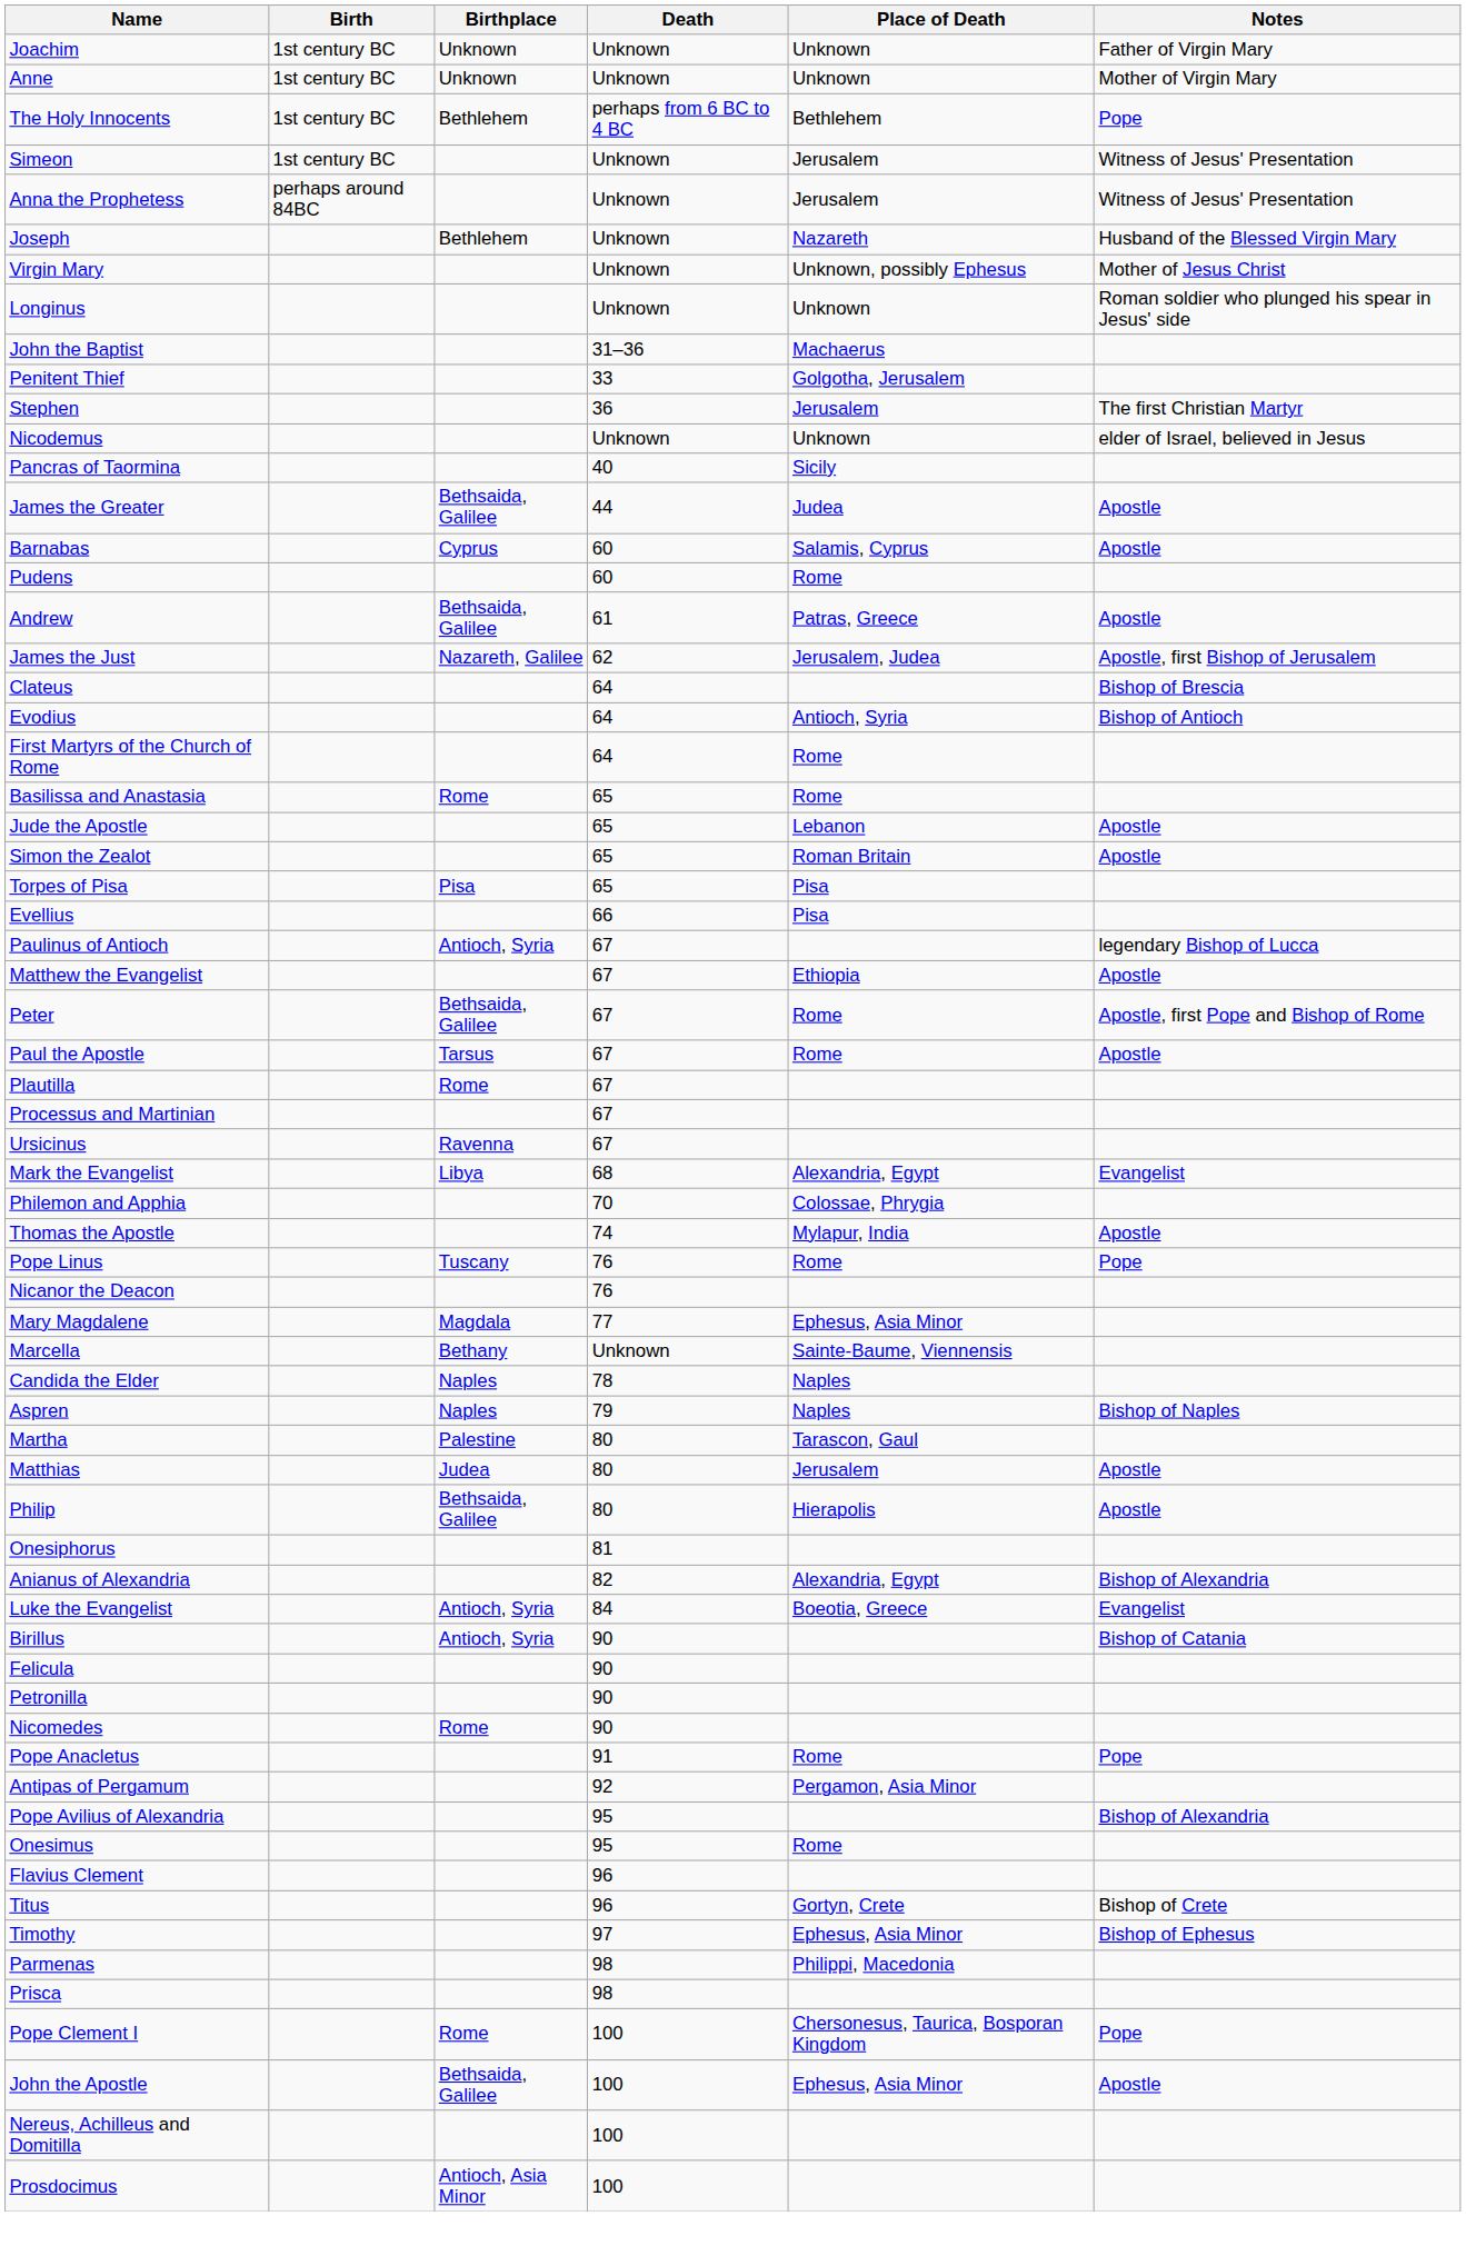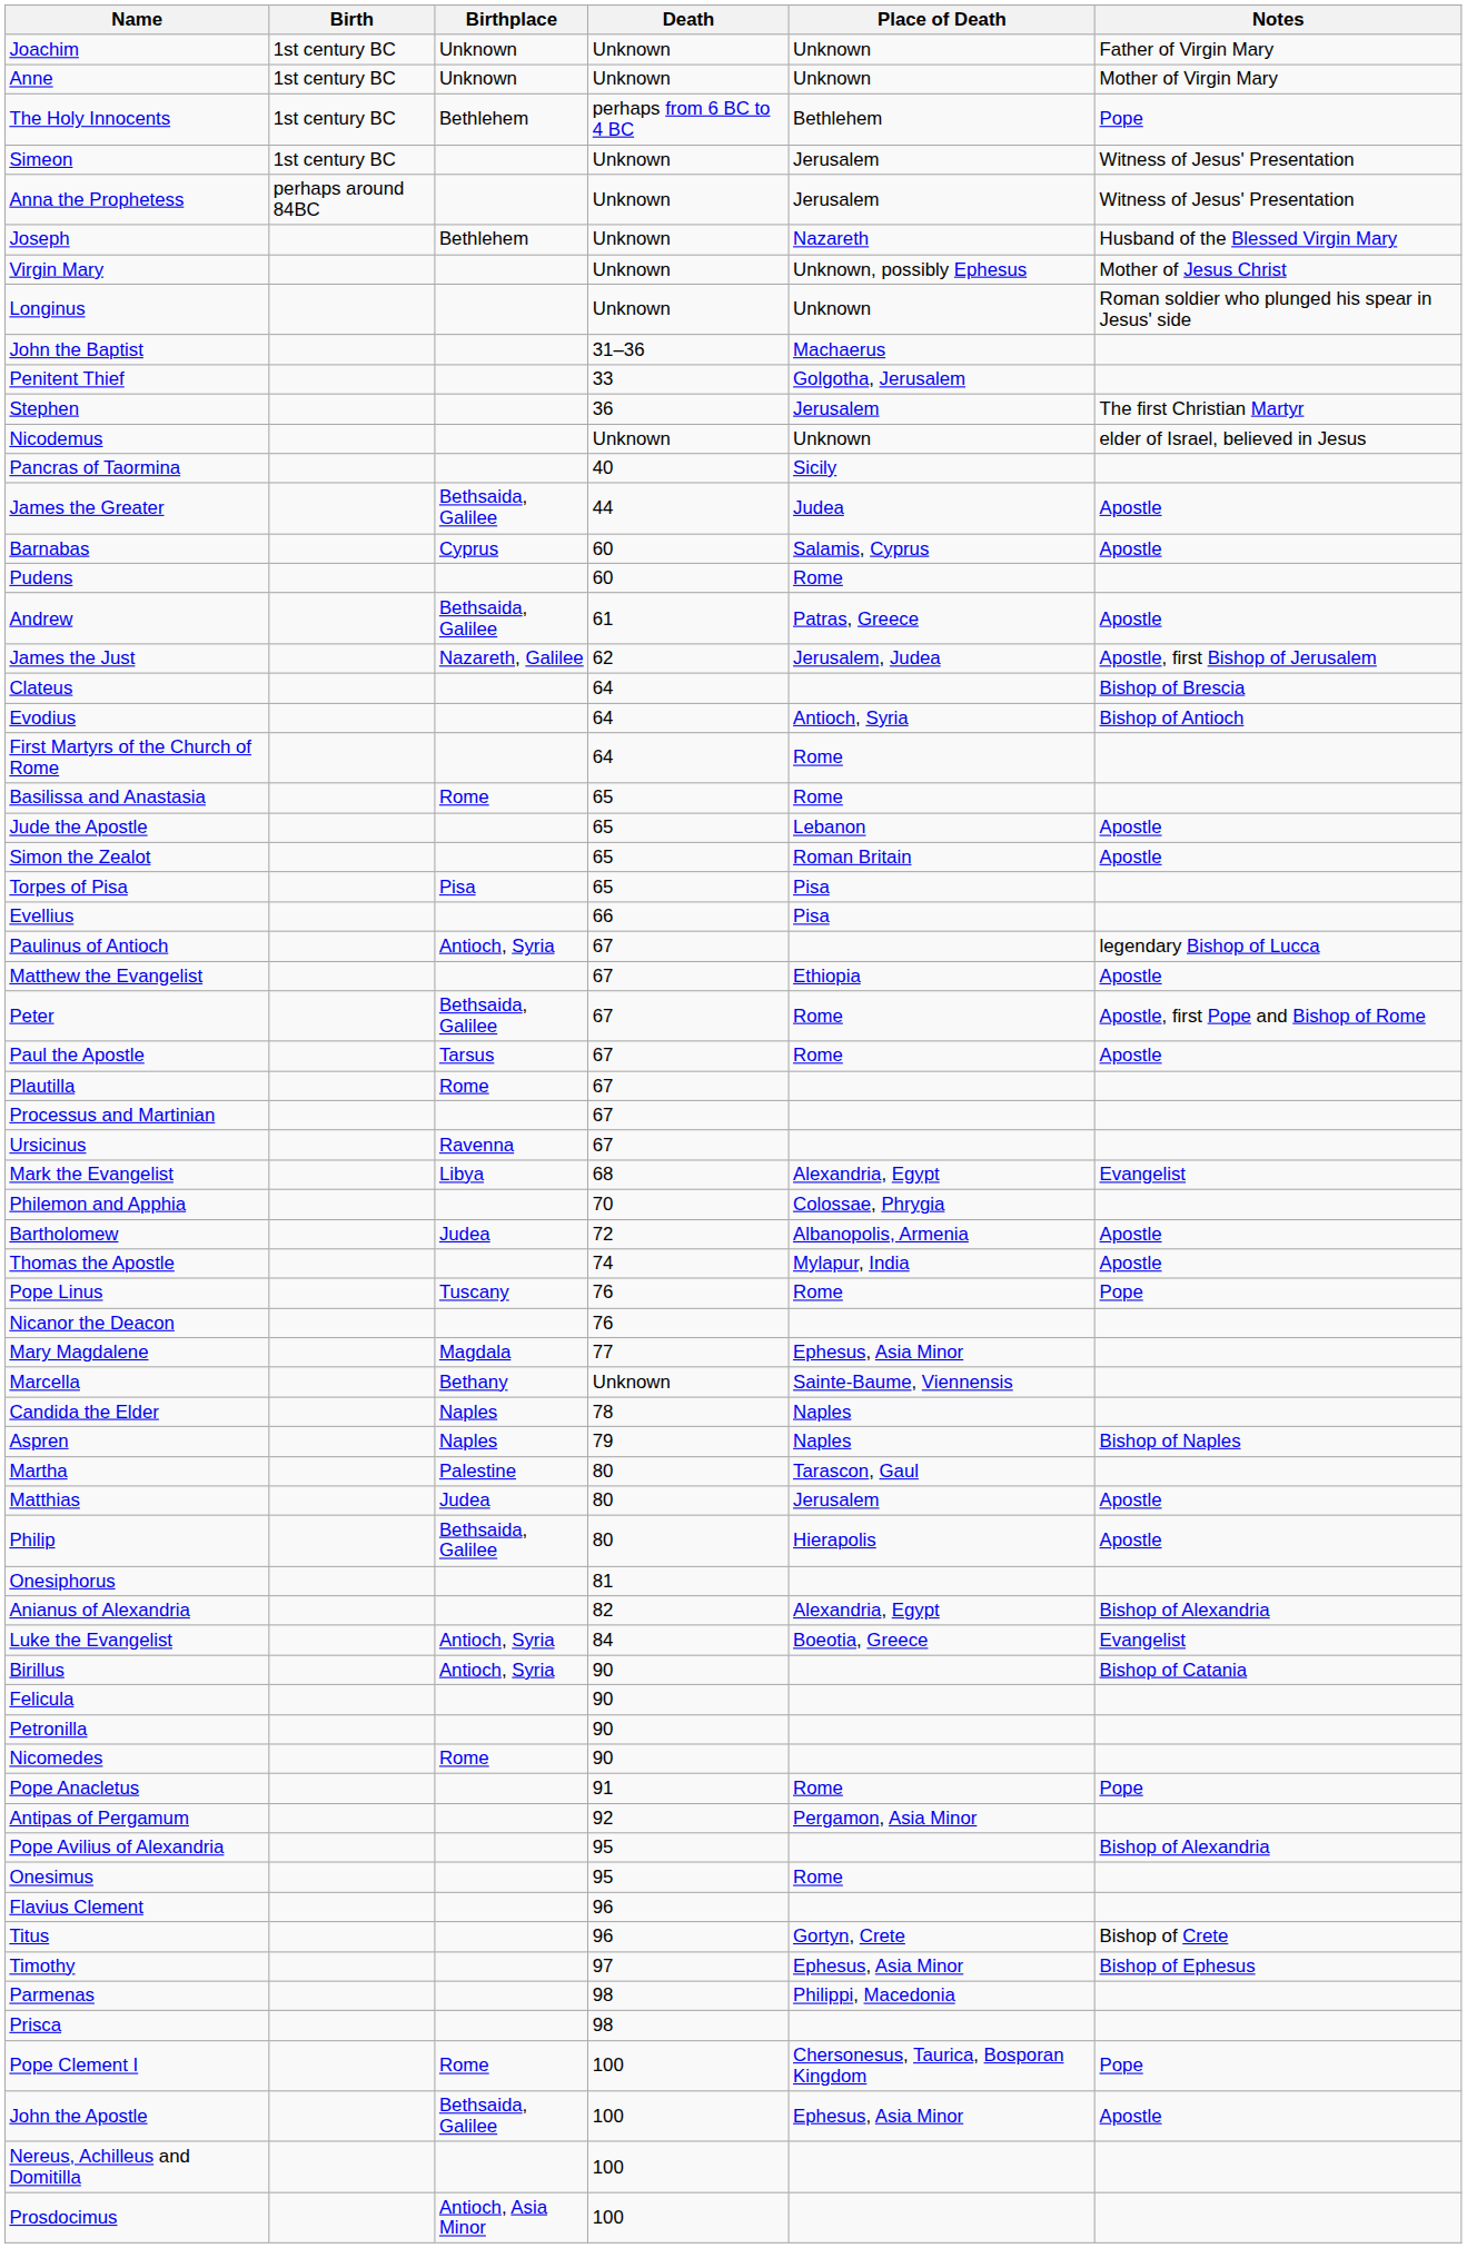+ row: Bartholomew | Judea | 72 | Albanopolis, Armenia | Apostle
